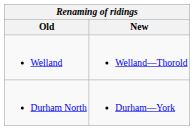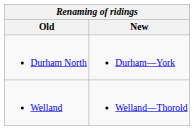rows swapped: Durham North <-> Welland
